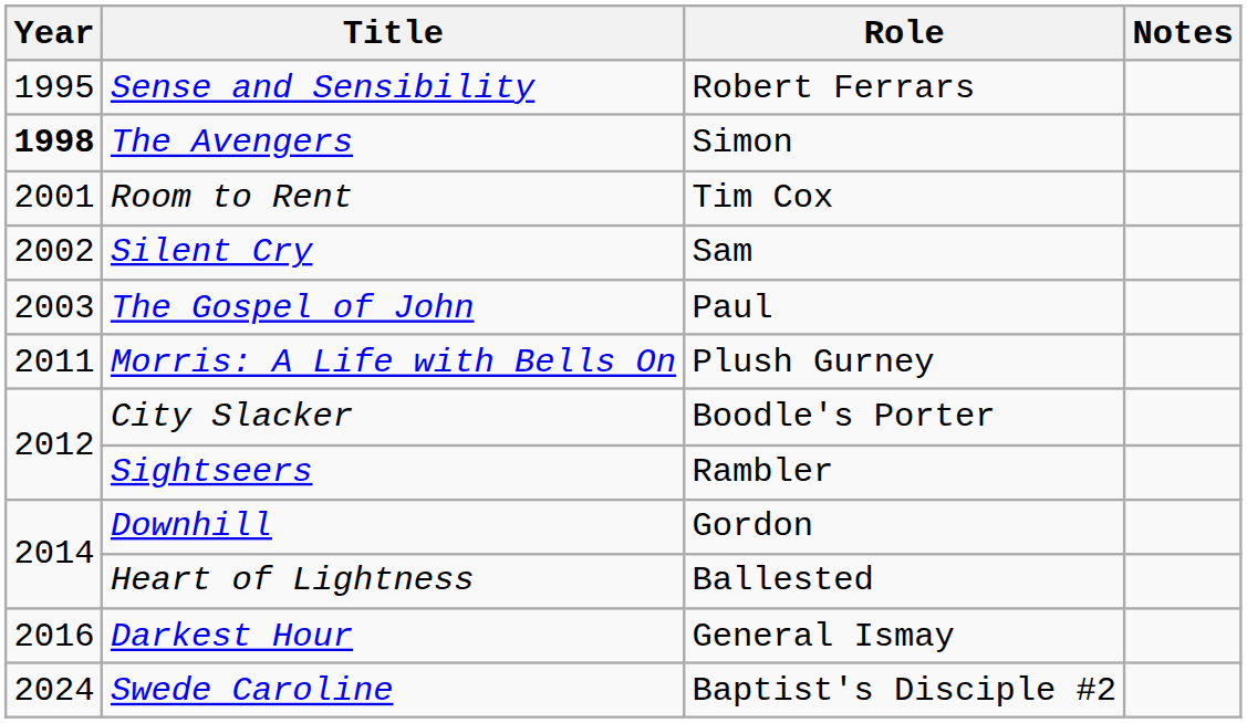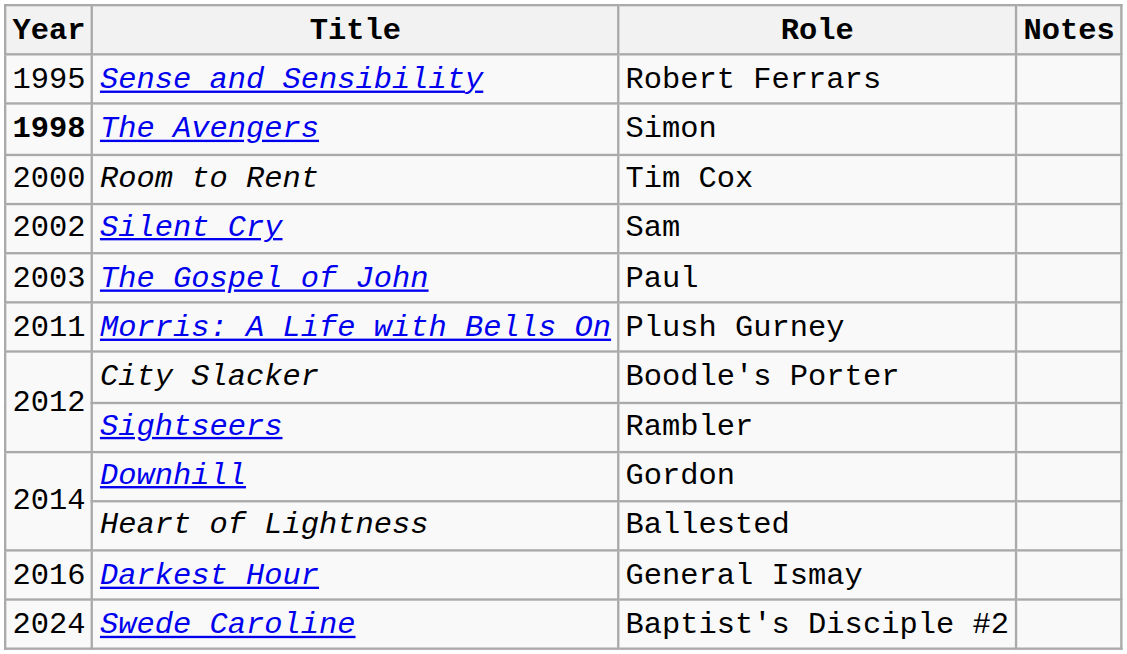Room to Rent | Year: 2001 -> 2000
